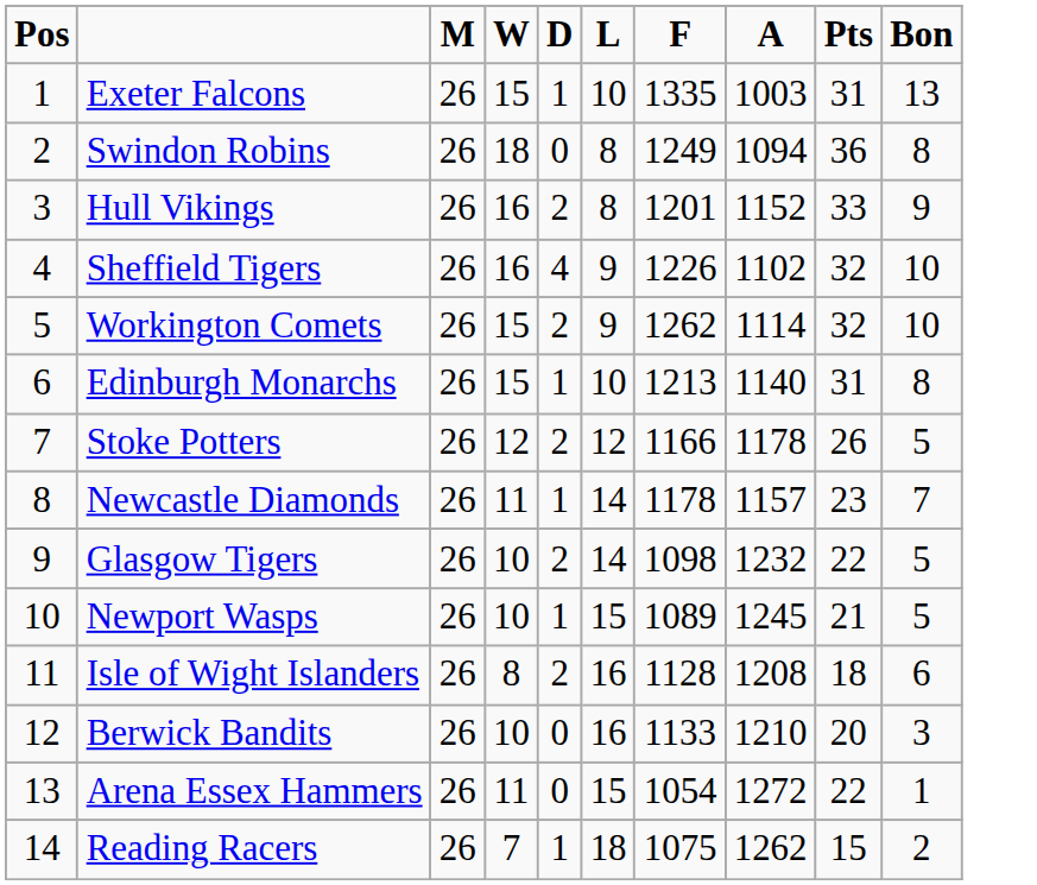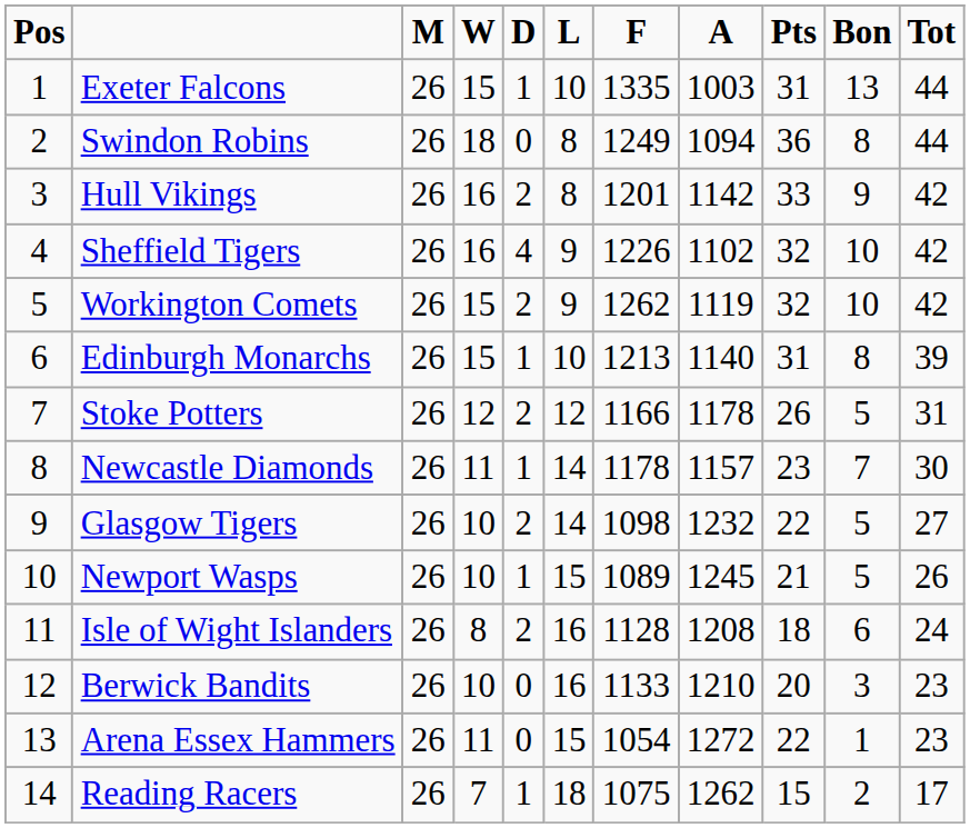+ column: Tot | 44 | 44 | 42 | 42 | 42 | 39 | 31 | 30 | 27 | 26 | 24 | 23 | 23 | 17
Hull Vikings | A: 1152 -> 1142
Workington Comets | A: 1114 -> 1119
